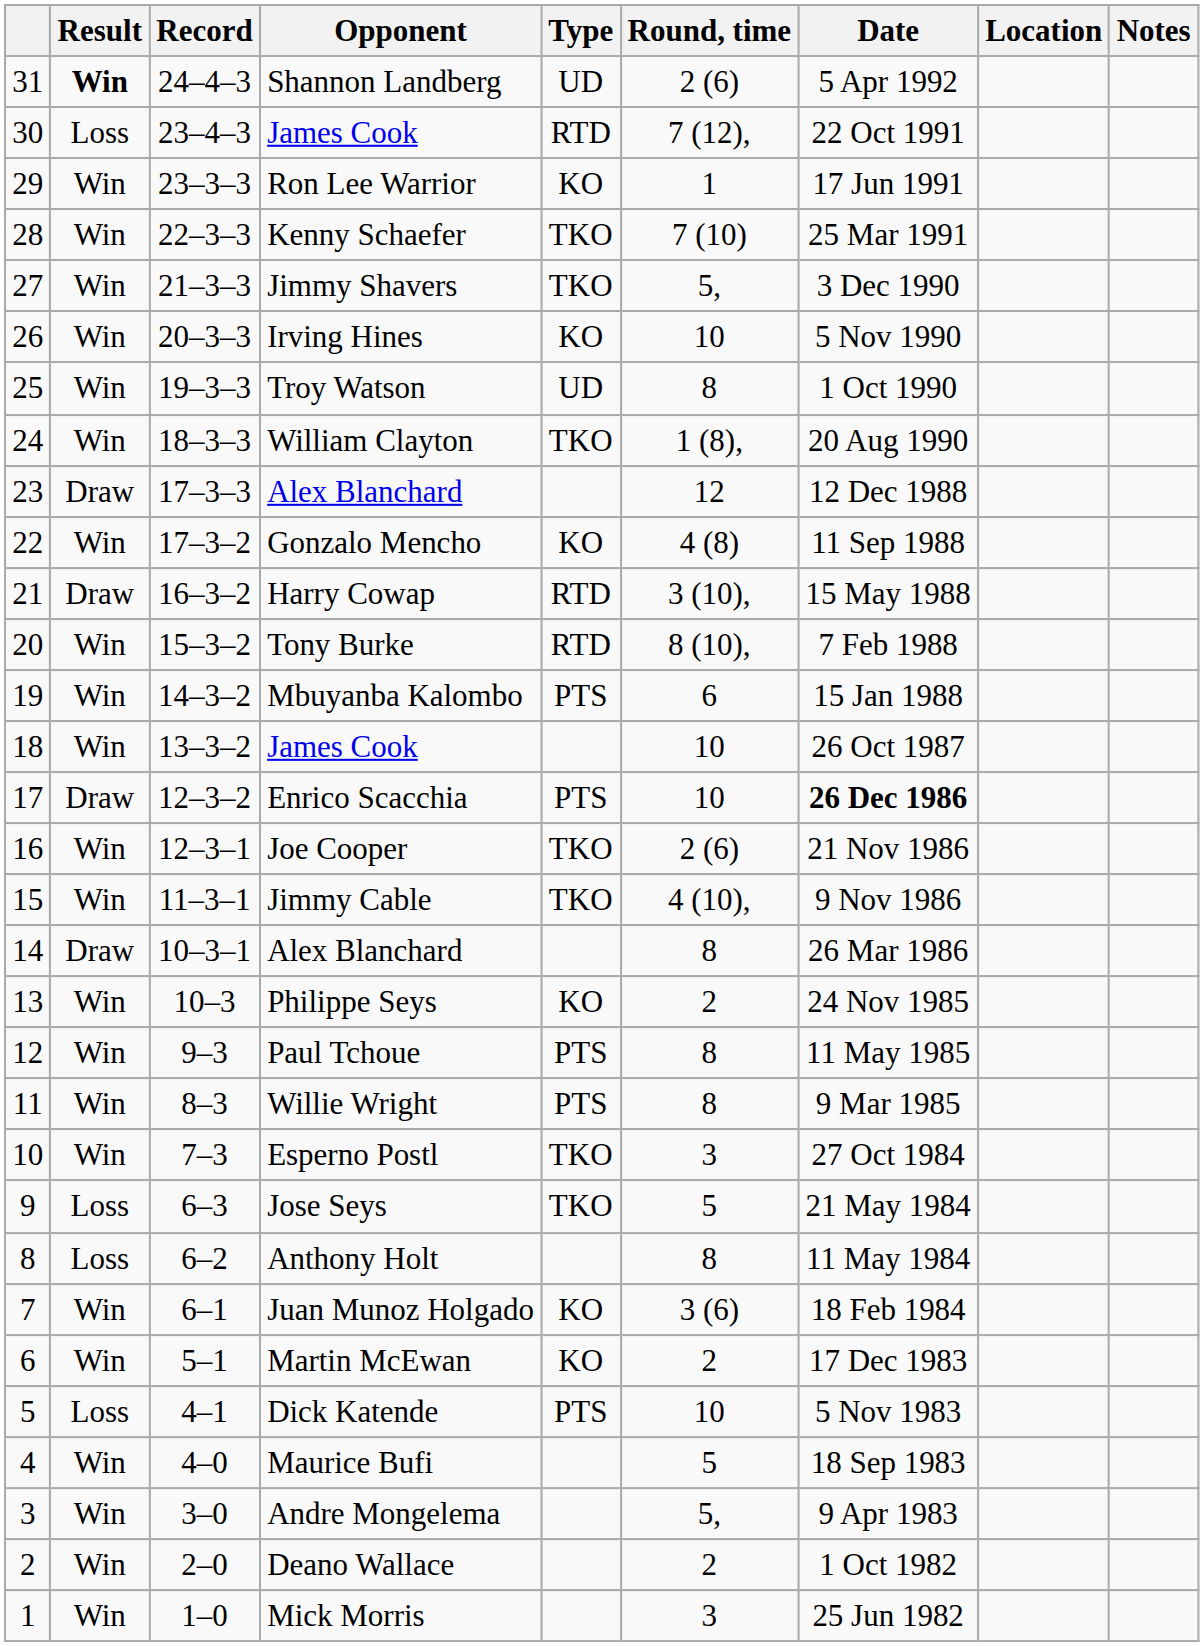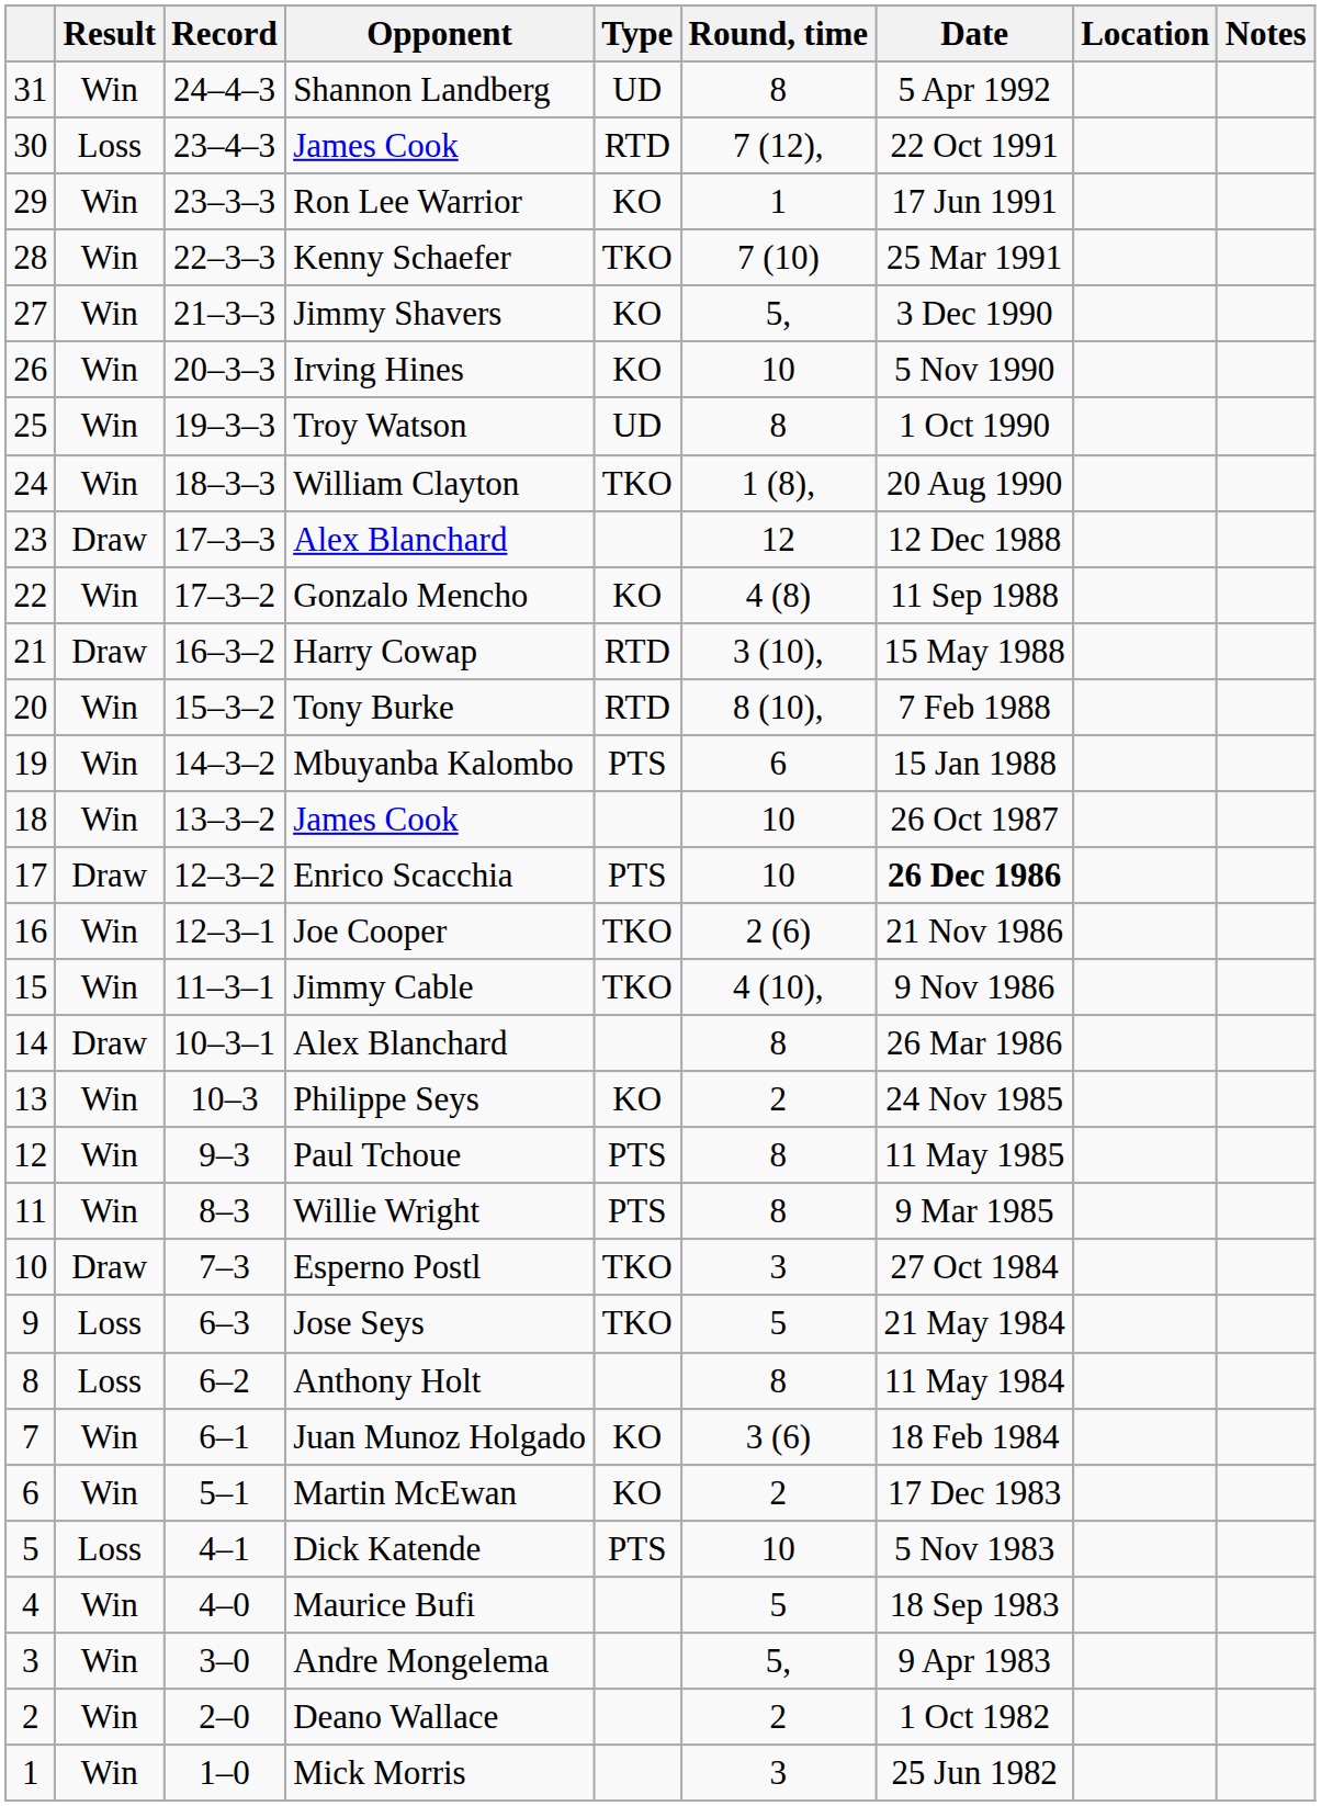Shannon Landberg | Result: bold -> normal
Shannon Landberg | Round, time: 2 (6) -> 8
Jimmy Shavers | Type: TKO -> KO
Esperno Postl | Result: Win -> Draw
